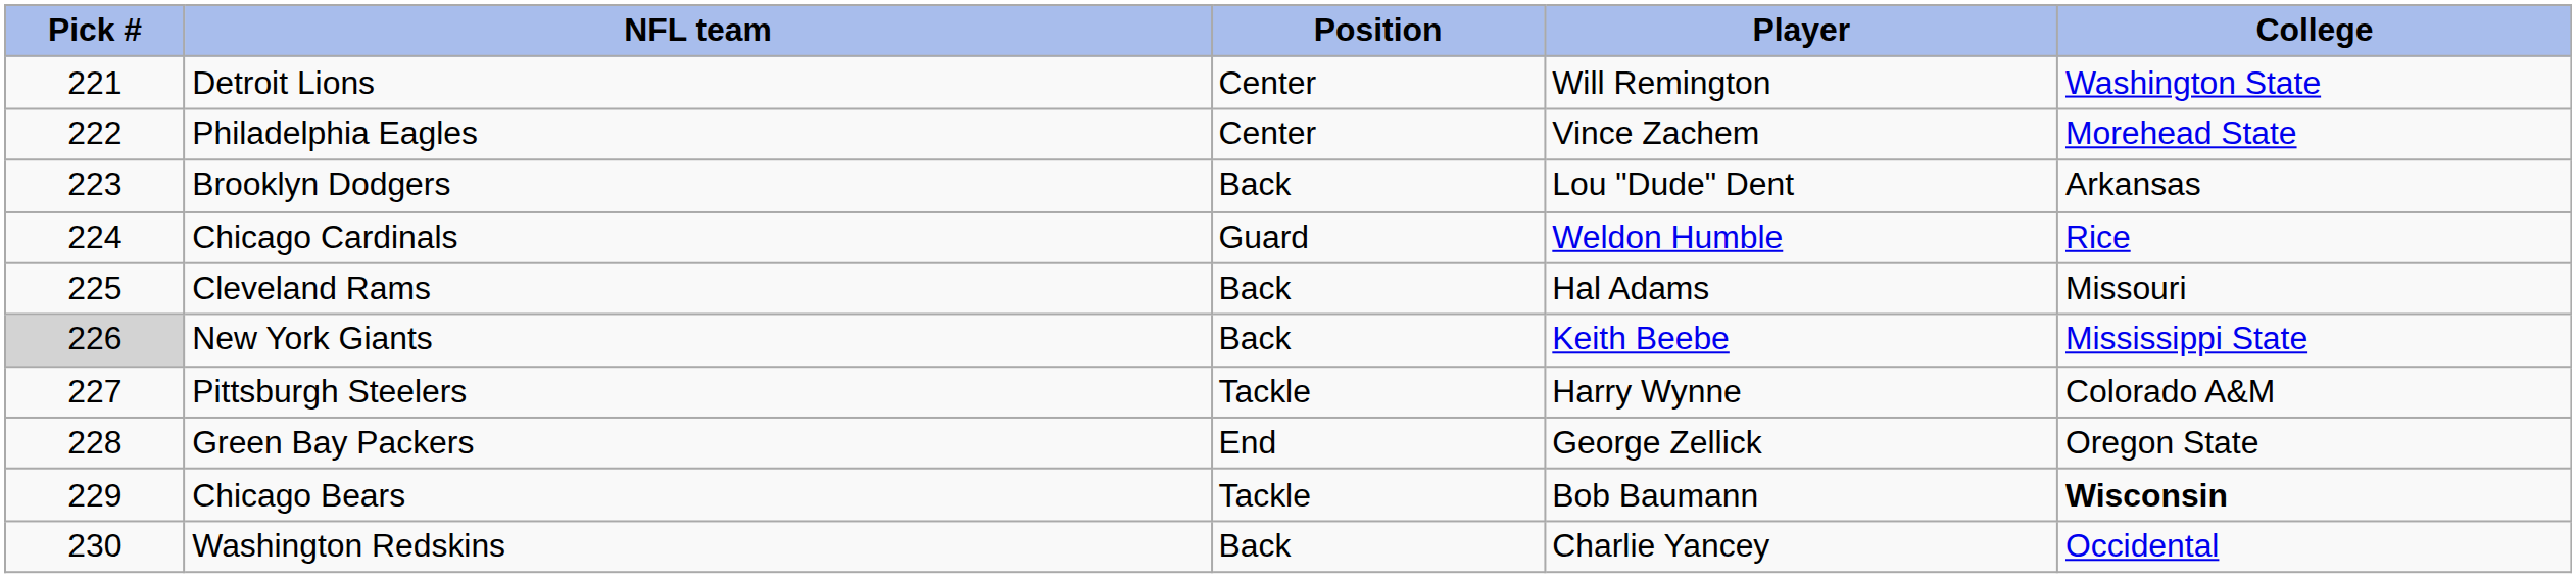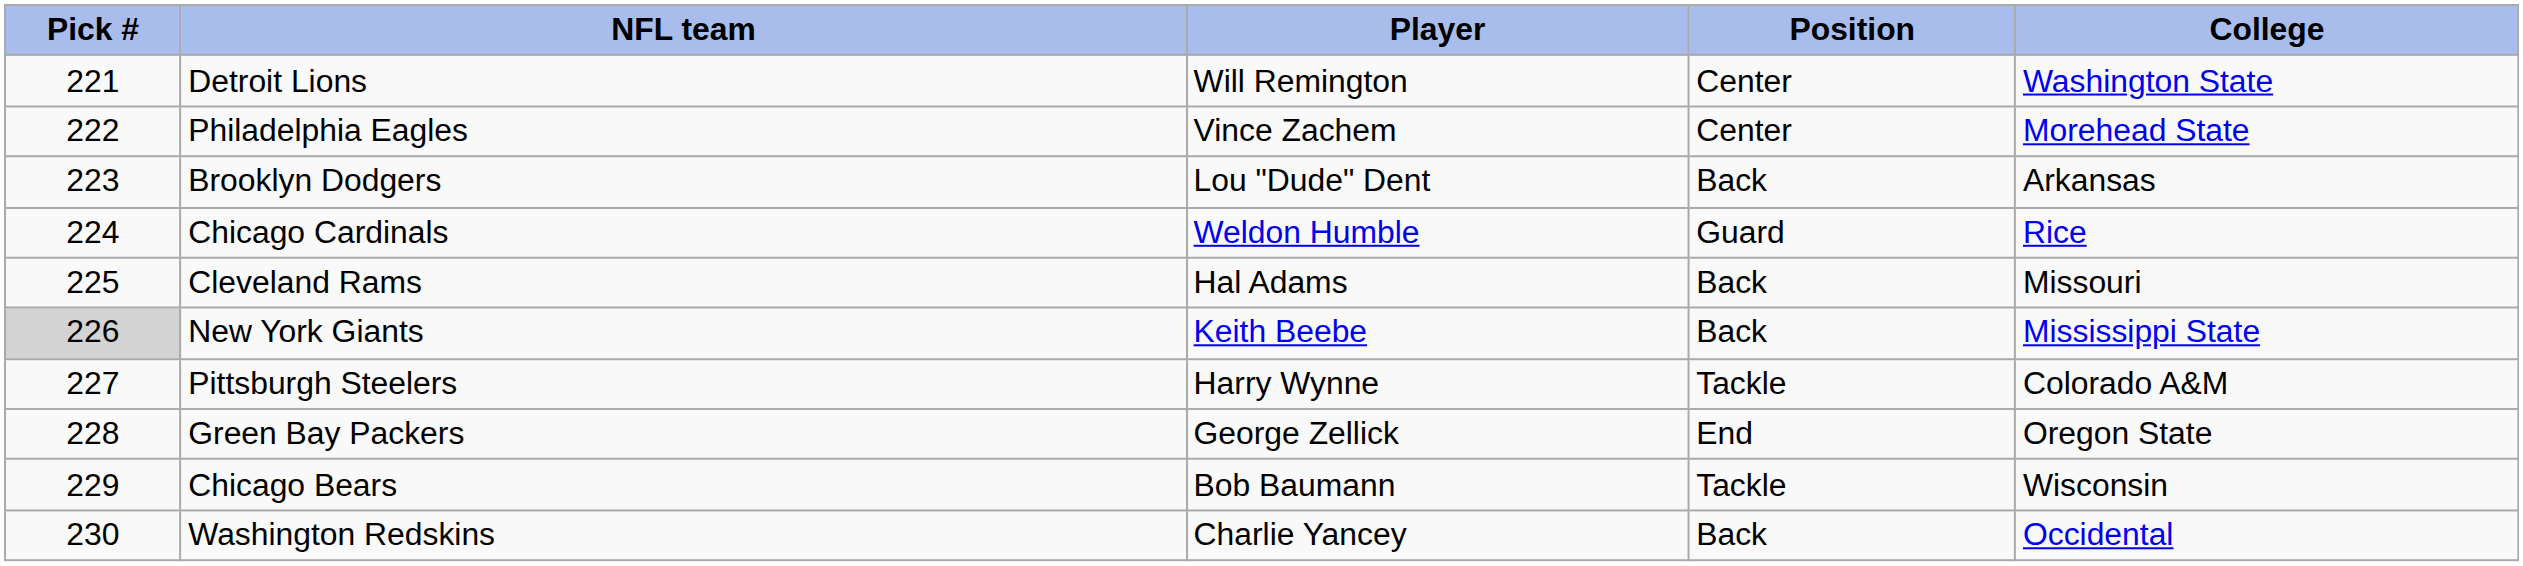columns swapped: Player <-> Position
Chicago Bears | College: bold -> normal
